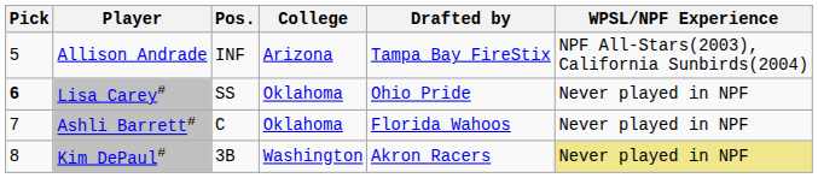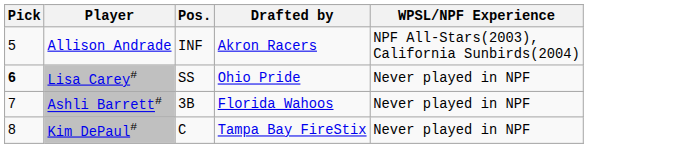- column: College | Arizona | Oklahoma | Oklahoma | Washington
Allison Andrade | Drafted by: Tampa Bay FireStix -> Akron Racers
Ashli Barrett# | Pos.: C -> 3B
Kim DePaul# | Pos.: 3B -> C
Kim DePaul# | Drafted by: Akron Racers -> Tampa Bay FireStix
Kim DePaul# | WPSL/NPF Experience: khaki background -> no background
